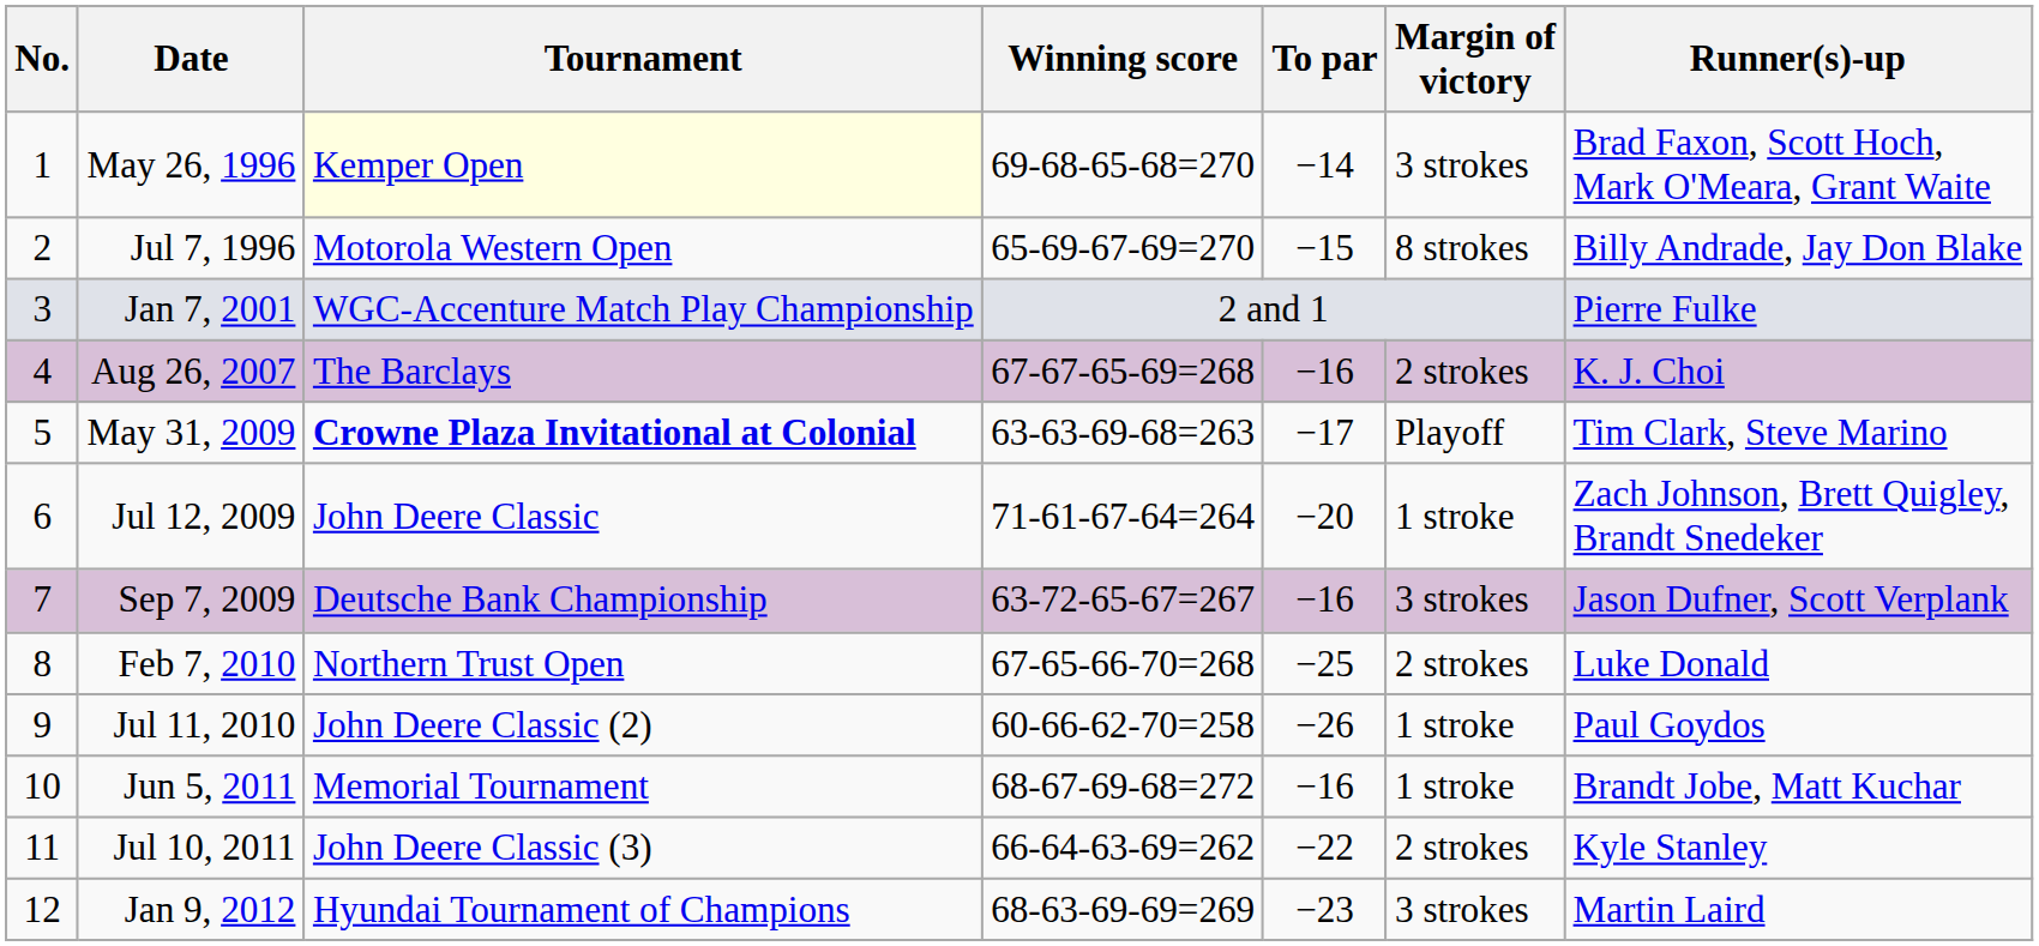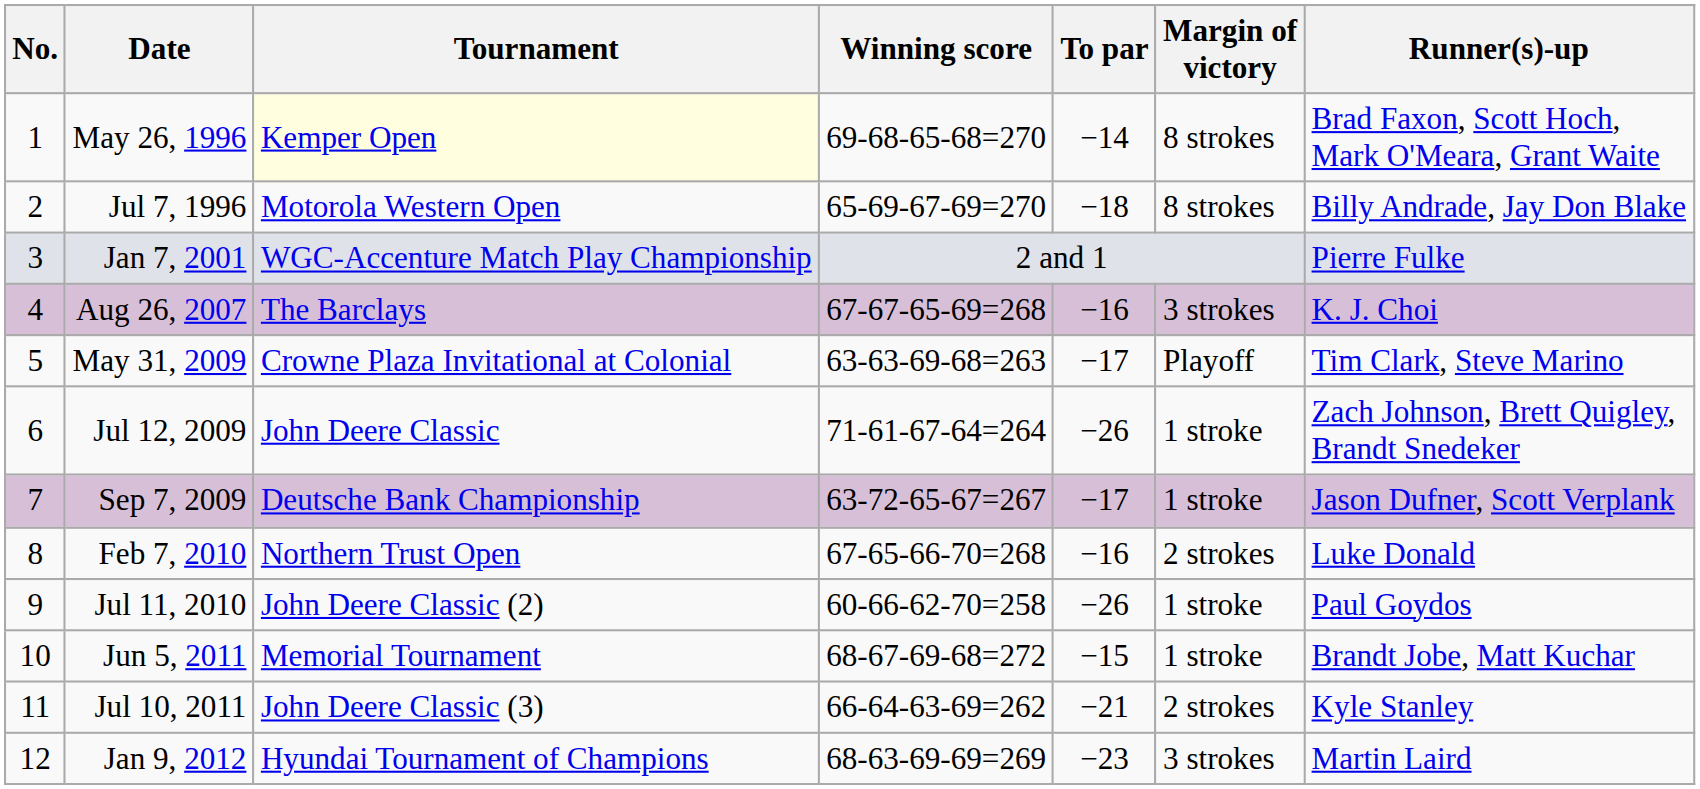May 26, 1996 | Margin of victory: 3 strokes -> 8 strokes
Jul 7, 1996 | To par: −15 -> −18
Aug 26, 2007 | Margin of victory: 2 strokes -> 3 strokes
May 31, 2009 | Tournament: bold -> normal
Jul 12, 2009 | To par: −20 -> −26
Sep 7, 2009 | To par: −16 -> −17
Sep 7, 2009 | Margin of victory: 3 strokes -> 1 stroke
Feb 7, 2010 | To par: −25 -> −16
Jun 5, 2011 | To par: −16 -> −15
Jul 10, 2011 | To par: −22 -> −21
